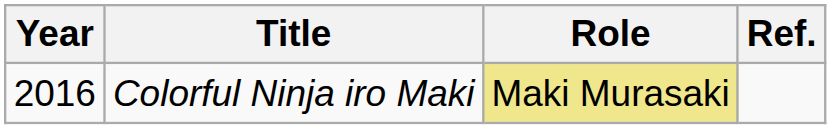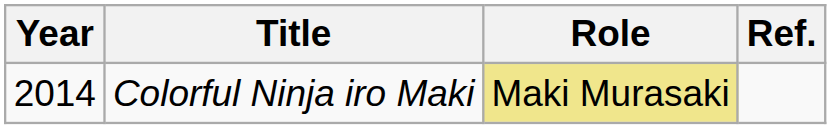Colorful Ninja iro Maki | Year: 2016 -> 2014
